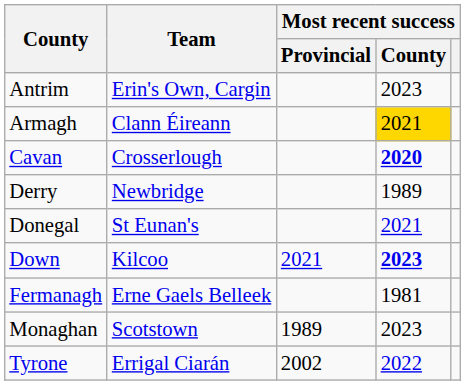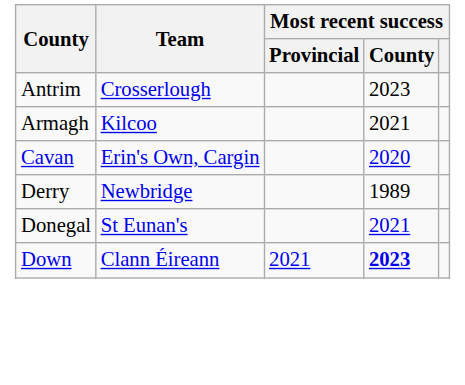Antrim | Team: Erin's Own, Cargin -> Crosserlough
Armagh | Team: Clann Éireann -> Kilcoo
Armagh | Most recent success / County: gold background -> no background
Cavan | Team: Crosserlough -> Erin's Own, Cargin
Cavan | Most recent success / County: bold -> normal
Down | Team: Kilcoo -> Clann Éireann
- row: Fermanagh | Erne Gaels Belleek | 1981
- row: Monaghan | Scotstown | 1989 | 2023
- row: Tyrone | Errigal Ciarán | 2002 | 2022
